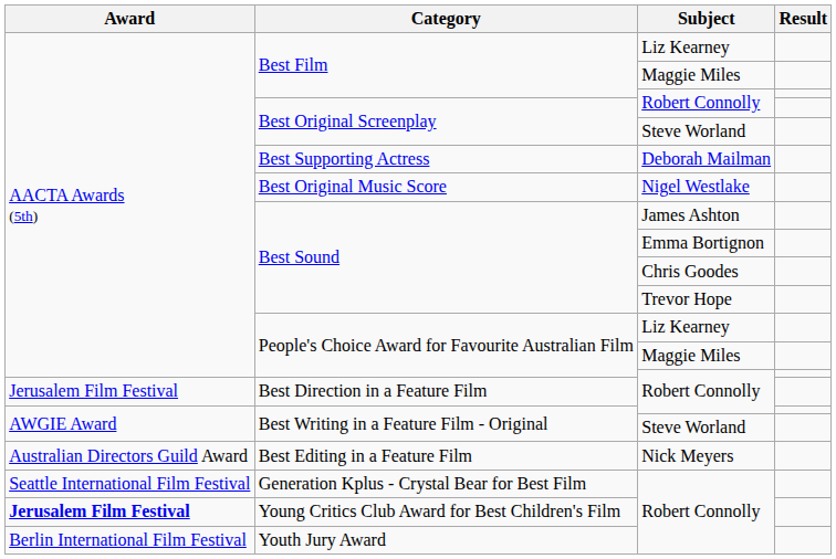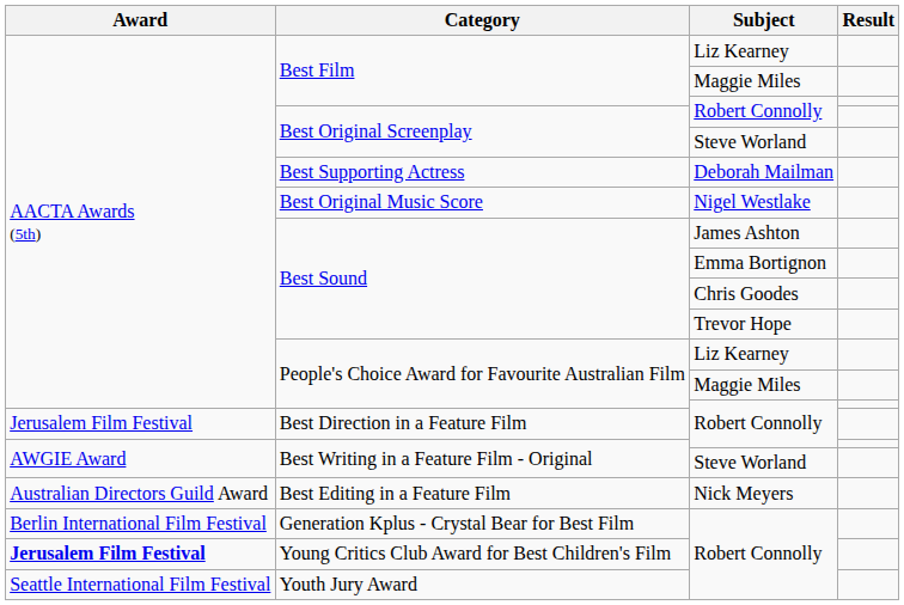Generation Kplus - Crystal Bear for Best Film | Award: Seattle International Film Festival -> Berlin International Film Festival
Youth Jury Award | Award: Berlin International Film Festival -> Seattle International Film Festival
